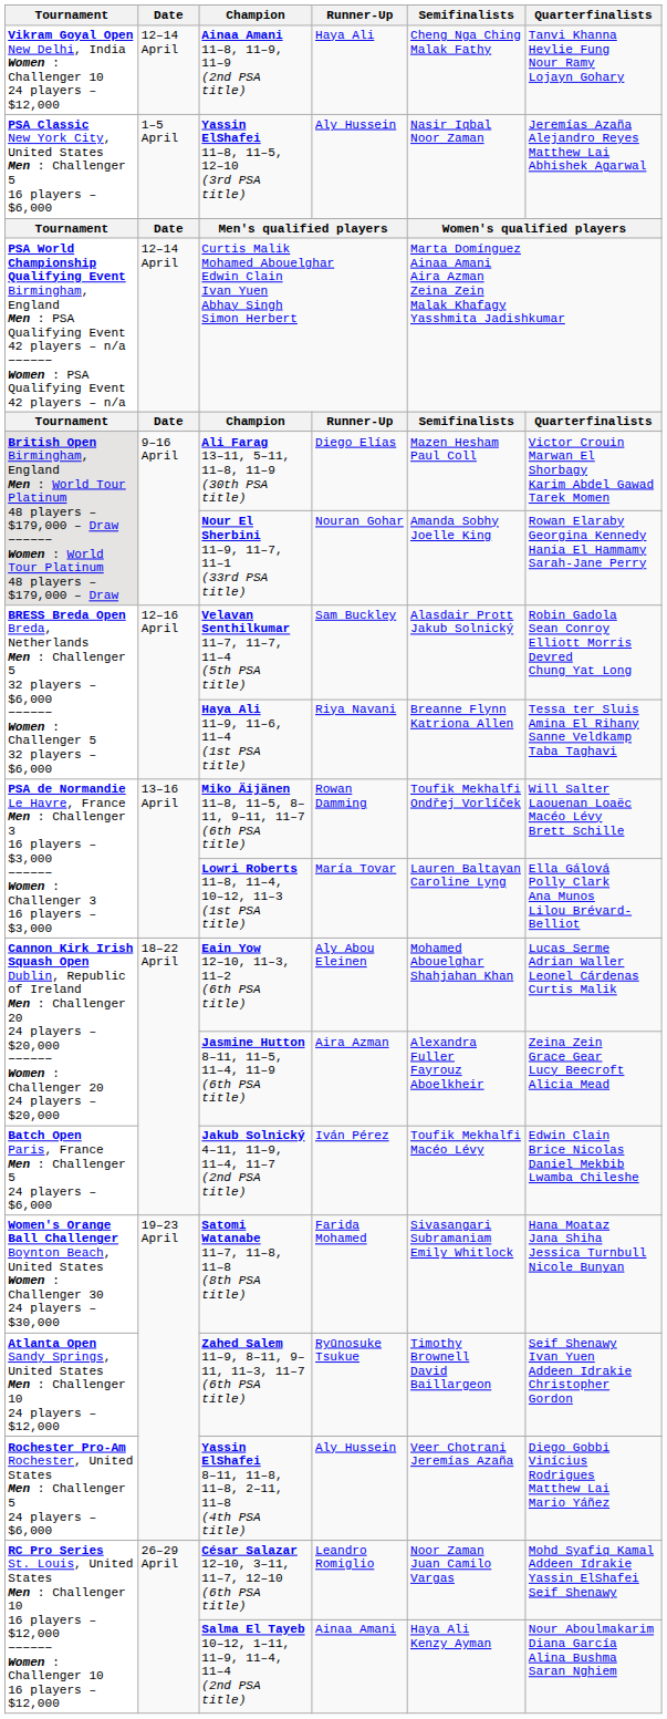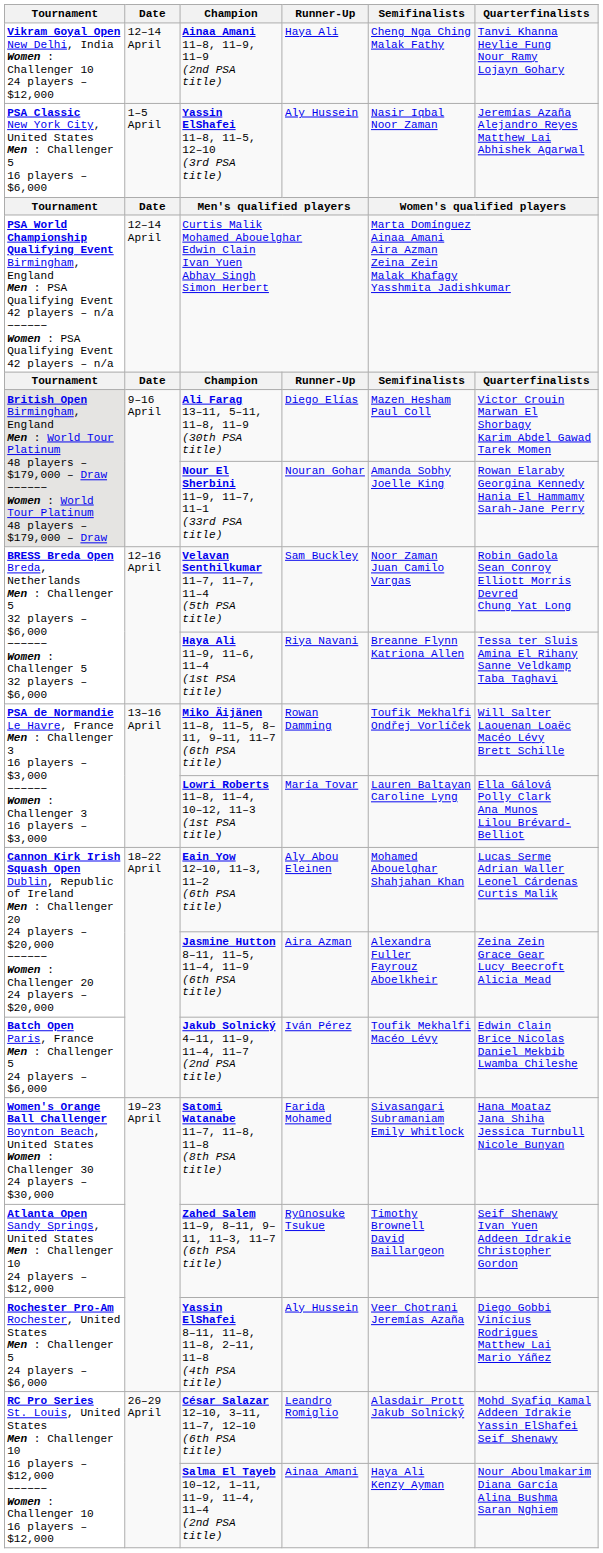Velavan Senthilkumar 11–7, 11–7, 11–4 (5th PSA title) | Semifinalists: Alasdair Prott Jakub Solnický -> Noor Zaman Juan Camilo Vargas
César Salazar 12–10, 3–11, 11–7, 12–10 (6th PSA title) | Semifinalists: Noor Zaman Juan Camilo Vargas -> Alasdair Prott Jakub Solnický
